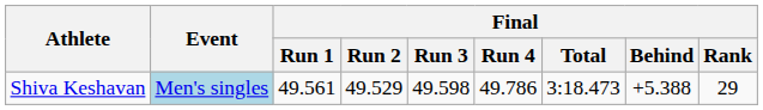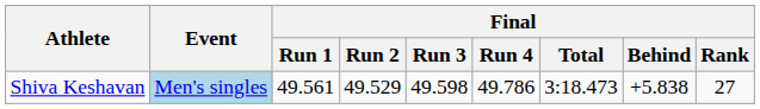Shiva Keshavan | Final / Behind: +5.388 -> +5.838
Shiva Keshavan | Final / Rank: 29 -> 27
